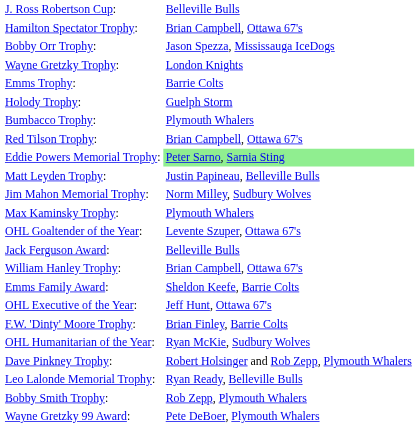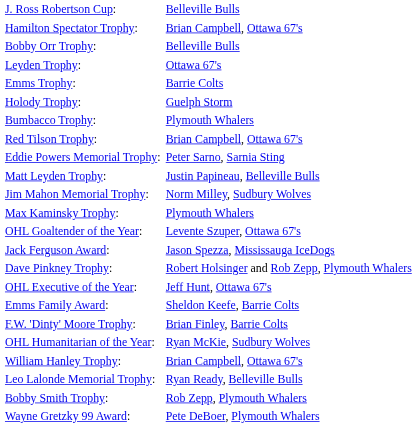Bobby Orr Trophy: | column 2: Jason Spezza, Mississauga IceDogs -> Belleville Bulls
- row: Wayne Gretzky Trophy: | London Knights
+ row: Leyden Trophy: | Ottawa 67's
Eddie Powers Memorial Trophy: | column 2: lightgreen background -> no background
Jack Ferguson Award: | column 2: Belleville Bulls -> Jason Spezza, Mississauga IceDogs
rows swapped: Dave Pinkney Trophy: <-> William Hanley Trophy:
rows swapped: OHL Executive of the Year: <-> Emms Family Award:
